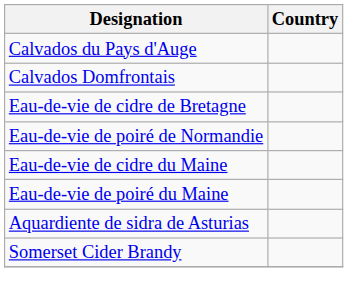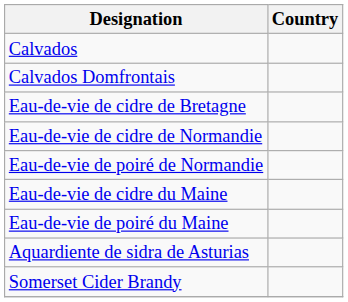+ row: Calvados
- row: Calvados du Pays d'Auge
+ row: Eau-de-vie de cidre de Normandie
